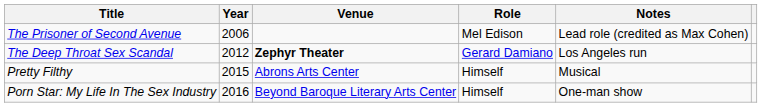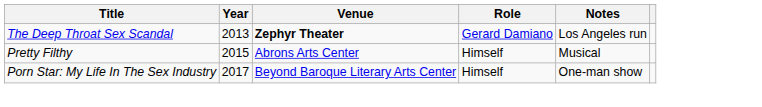- row: The Prisoner of Second Avenue | 2006 | Mel Edison | Lead role (credited as Max Cohen)
The Deep Throat Sex Scandal | Year: 2012 -> 2013
Porn Star: My Life In The Sex Industry | Year: 2016 -> 2017
